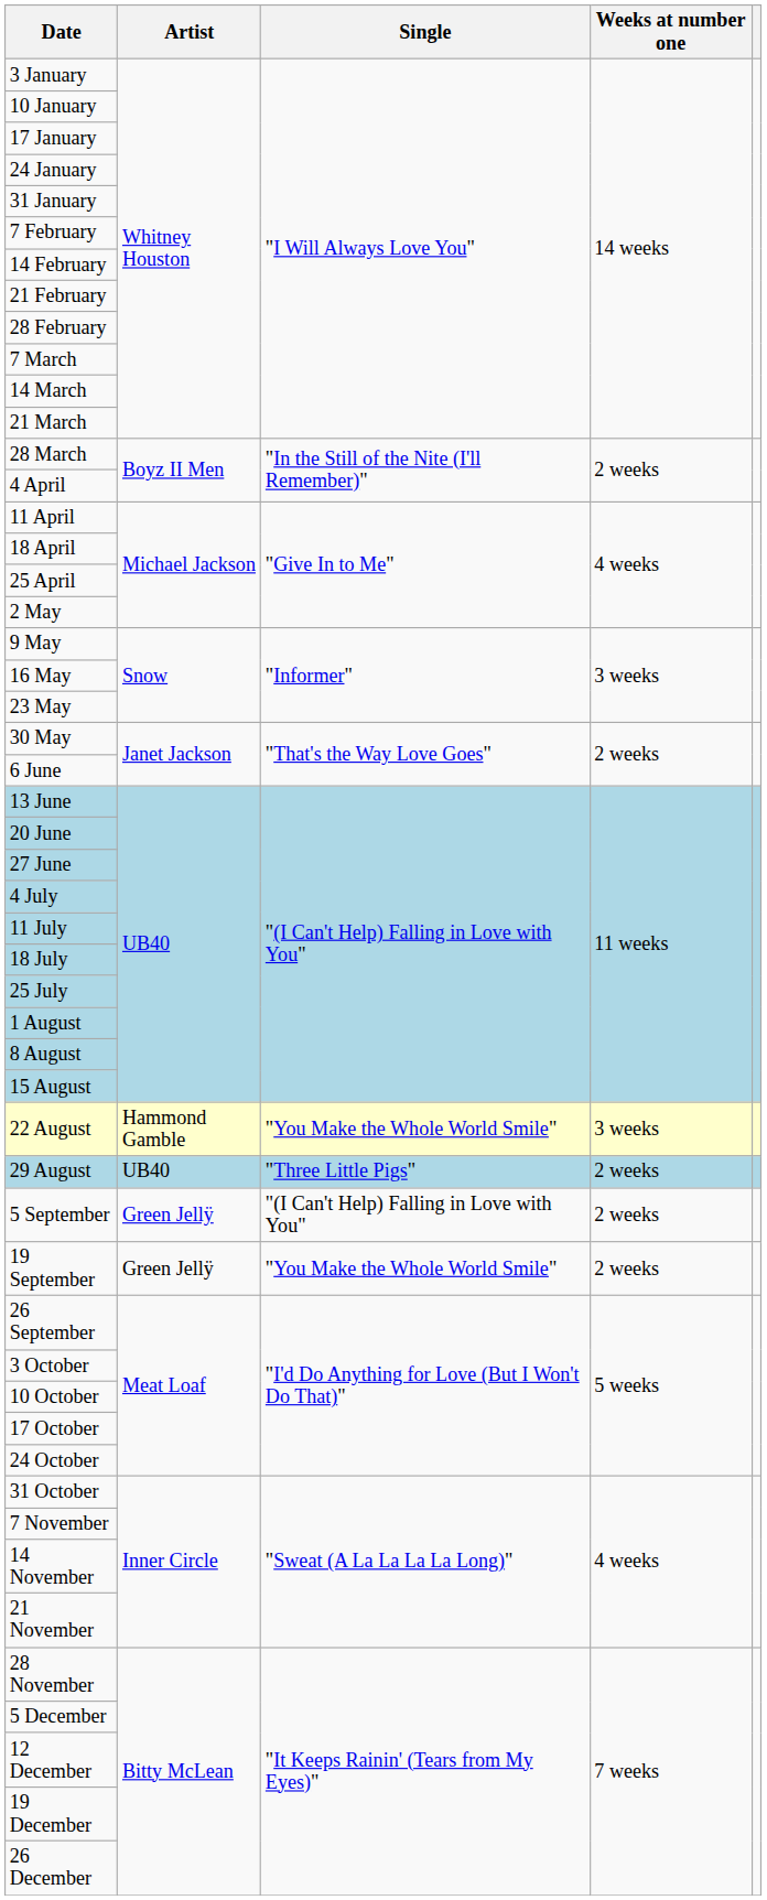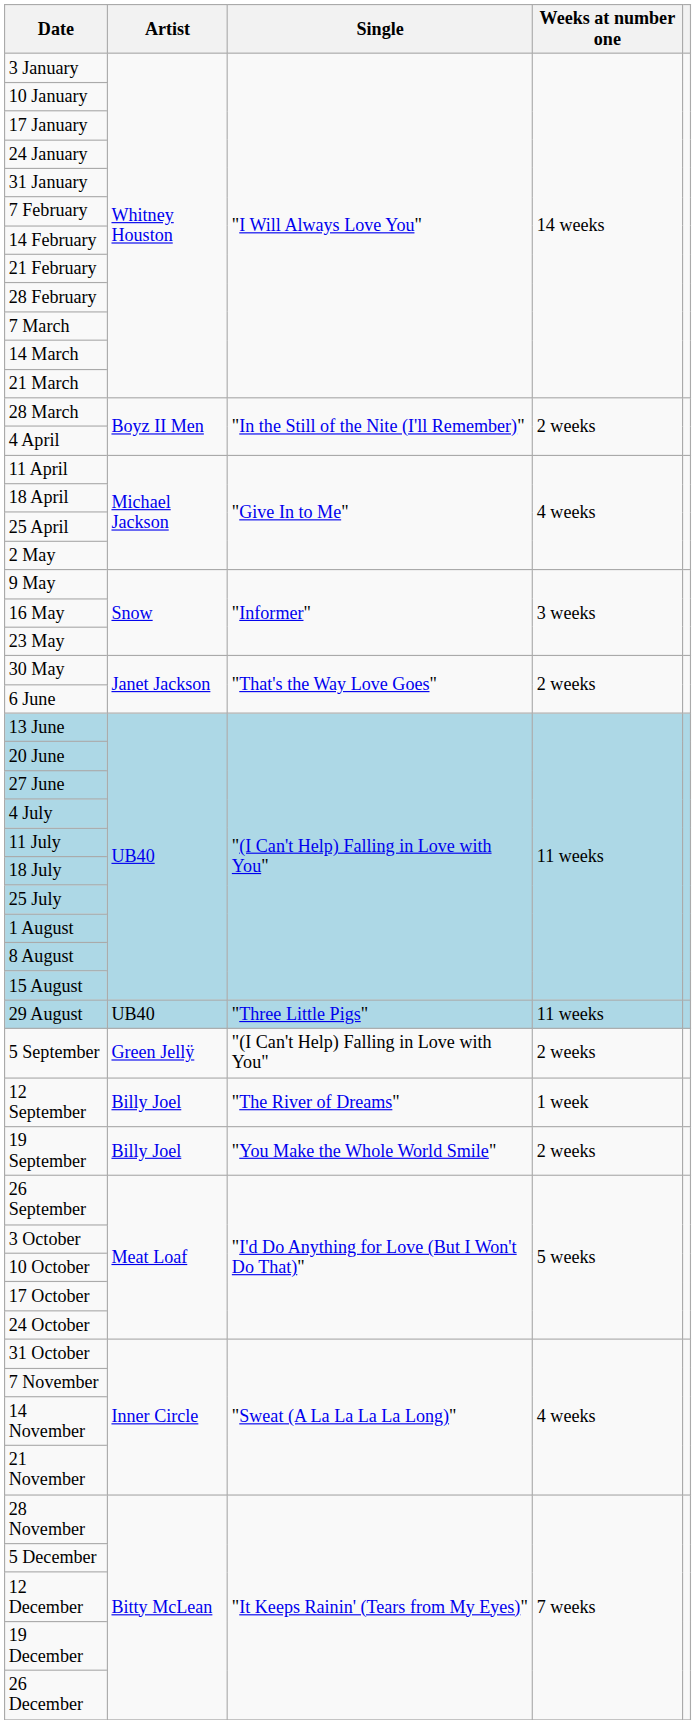- row: 22 August | Hammond Gamble | "You Make the Whole World Smile" | 3 weeks
29 August | Weeks at number one: 2 weeks -> 11 weeks
+ row: 12 September | Billy Joel | "The River of Dreams" | 1 week
19 September | Artist: Green Jellÿ -> Billy Joel
